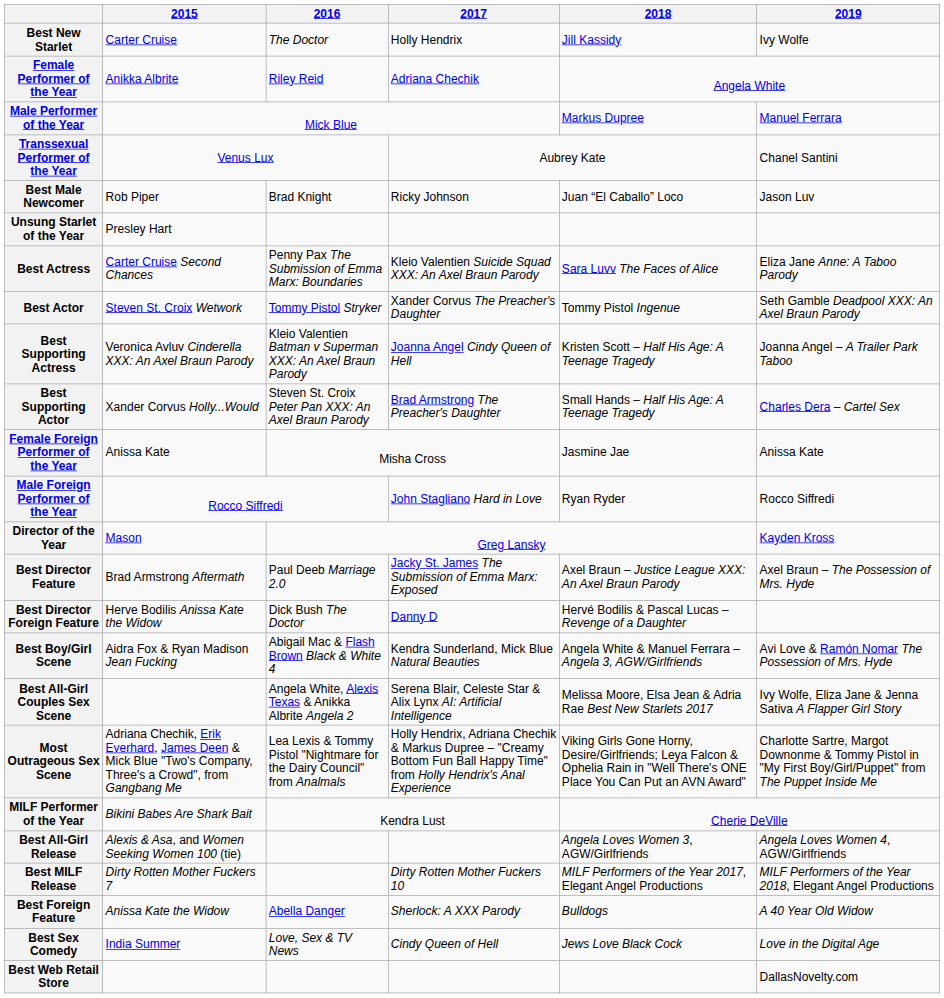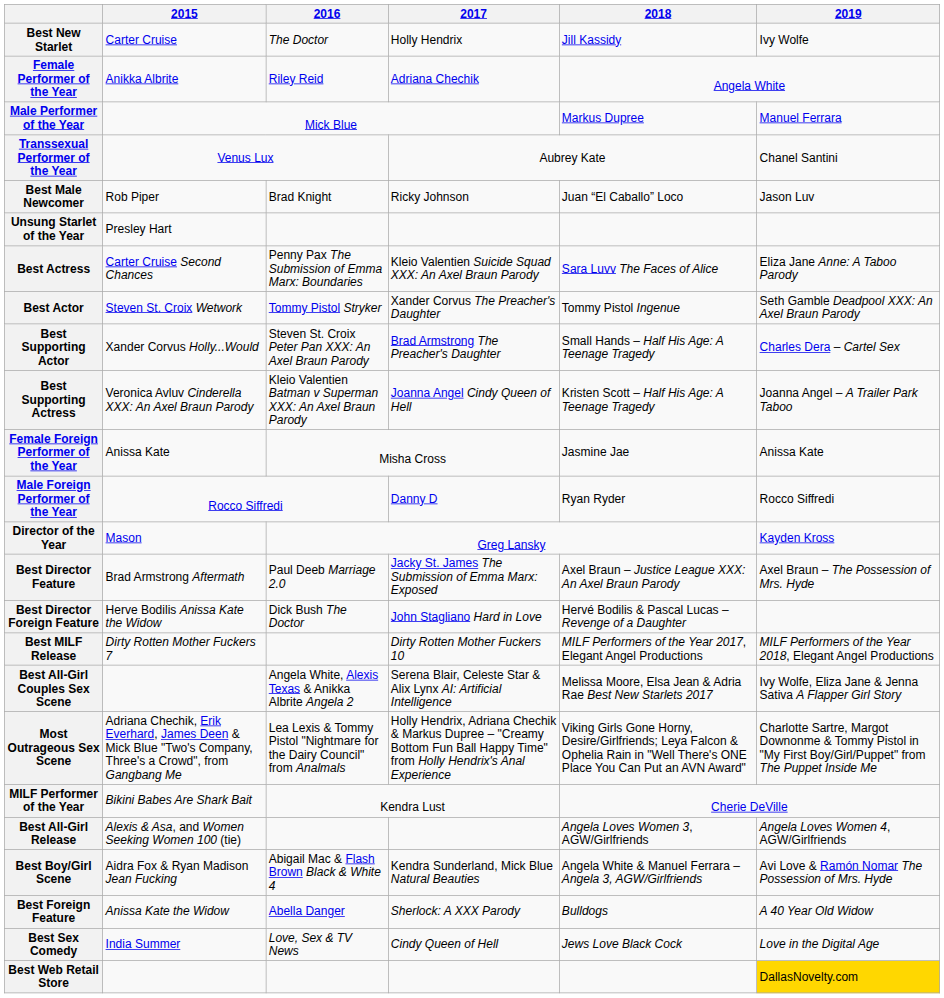rows swapped: Best Supporting Actress <-> Best Supporting Actor
Male Foreign Performer of the Year | 2017: John Stagliano Hard in Love -> Danny D
Best Director Foreign Feature | 2017: Danny D -> John Stagliano Hard in Love
rows swapped: Best Boy/Girl Scene <-> Best MILF Release
Best Web Retail Store | 2019: no background -> gold background
